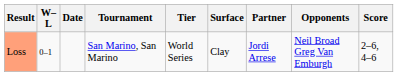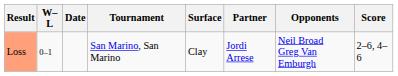- column: Tier | World Series
